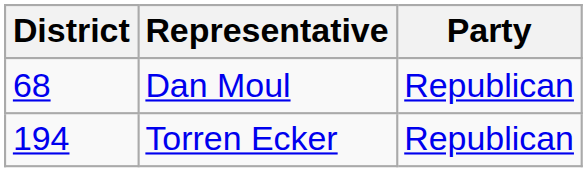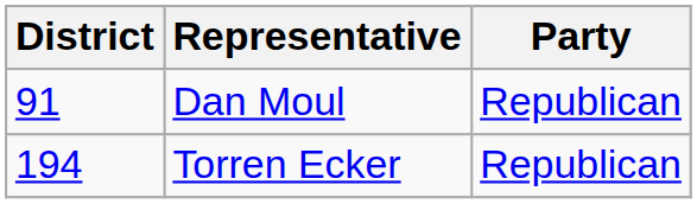Dan Moul | District: 68 -> 91
